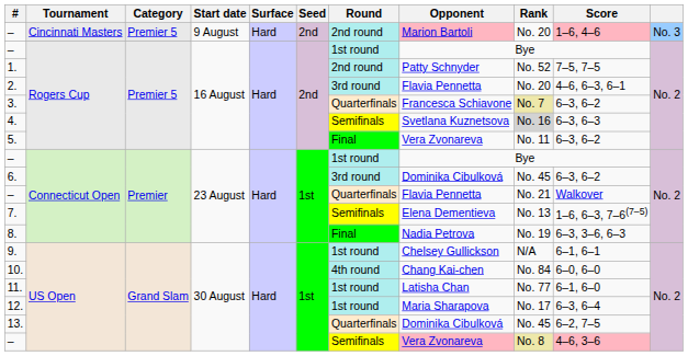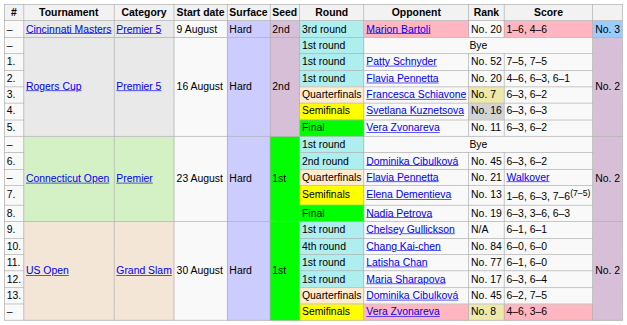– / Cincinnati Masters | Round: 2nd round -> 3rd round
1. | Round: 2nd round -> 1st round
2. | Round: 3rd round -> 1st round
6. | Round: 3rd round -> 2nd round
